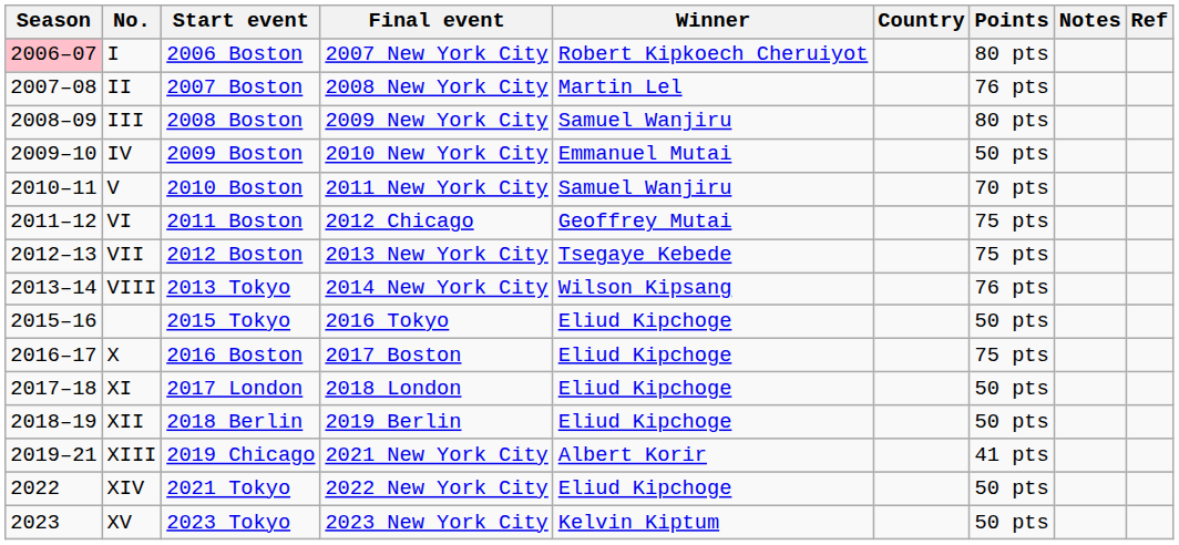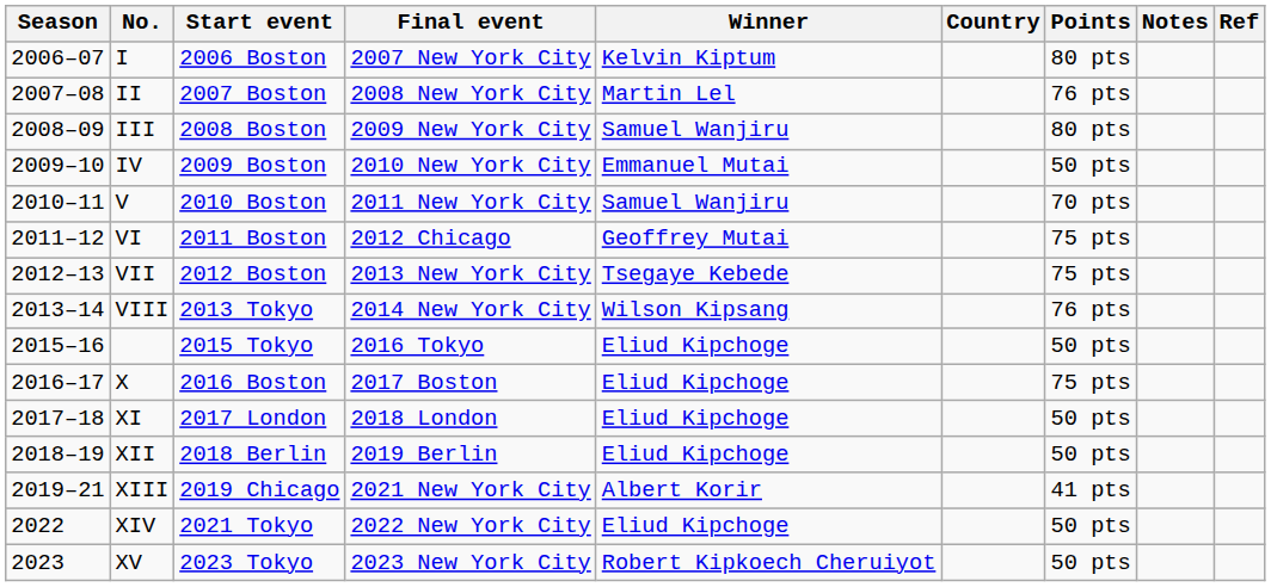I | Season: pink background -> no background
I | Winner: Robert Kipkoech Cheruiyot -> Kelvin Kiptum
XV | Winner: Kelvin Kiptum -> Robert Kipkoech Cheruiyot
